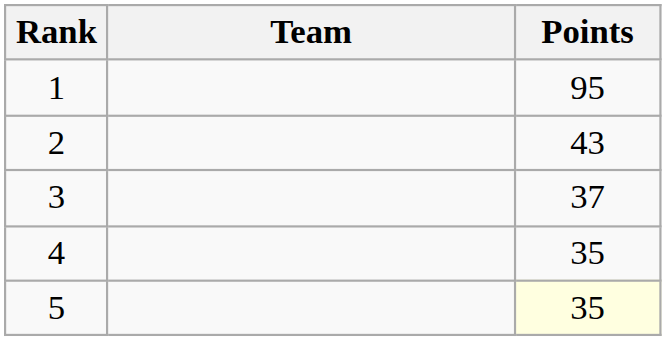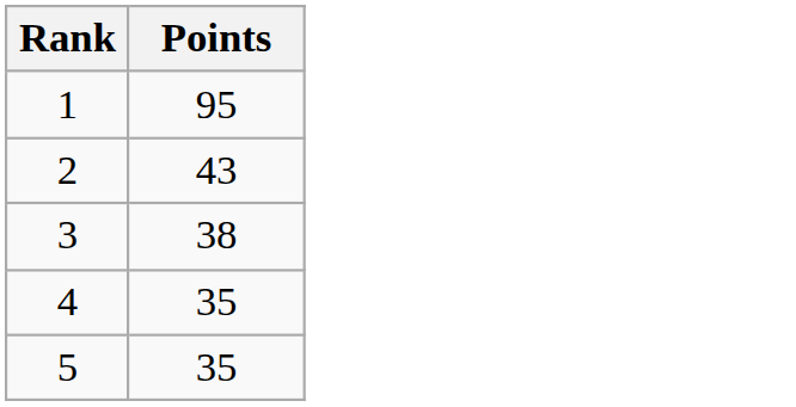- column: Team
3 | Points: 37 -> 38
5 | Points: lightyellow background -> no background
